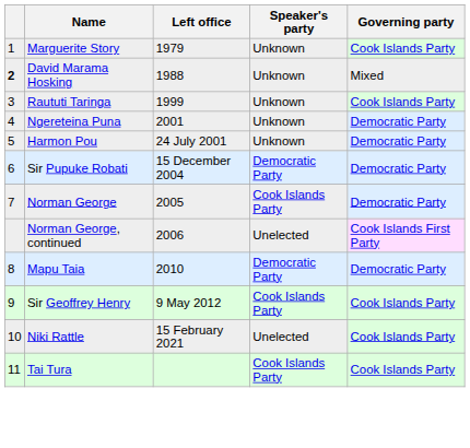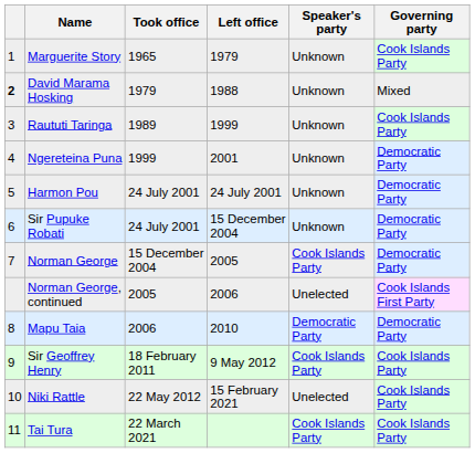+ column: Took office | 1965 | 1979 | 1989 | 1999 | 24 July 2001 | 24 July 2001 | 15 December 2004 | 2005 | 2006 | 18 February 2011 | 22 May 2012 | 22 March 2021
Sir Pupuke Robati | Speaker's party: Democratic Party -> Unknown
